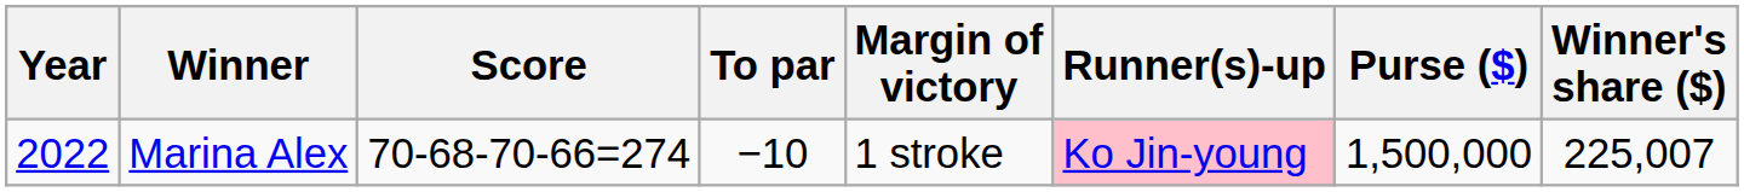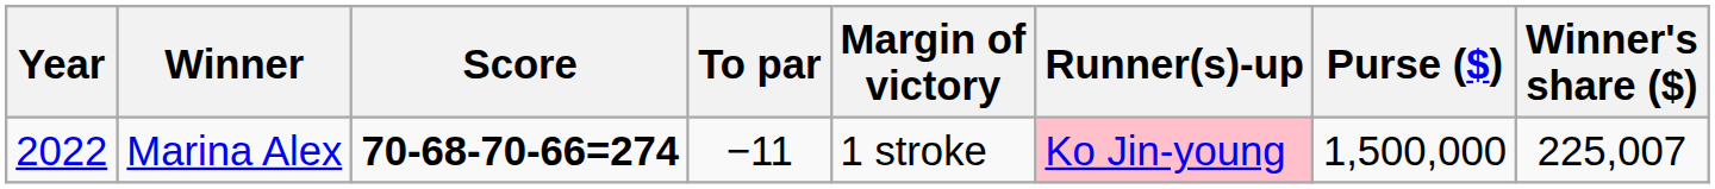Marina Alex | Score: normal -> bold
Marina Alex | To par: −10 -> −11
